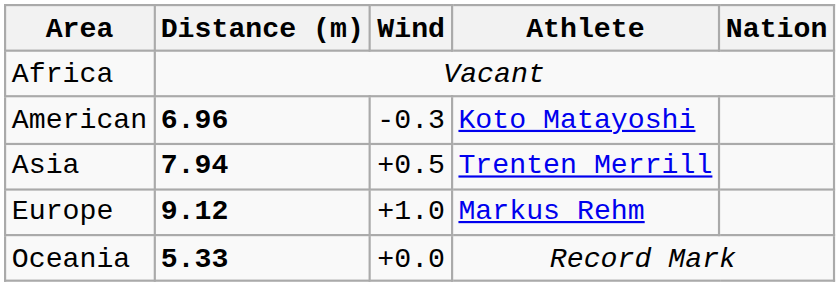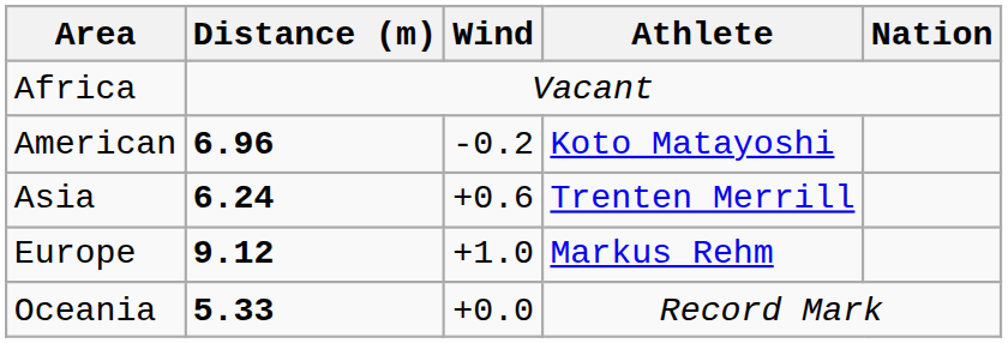American | Wind: -0.3 -> -0.2
Asia | Distance (m): 7.94 -> 6.24
Asia | Wind: +0.5 -> +0.6
